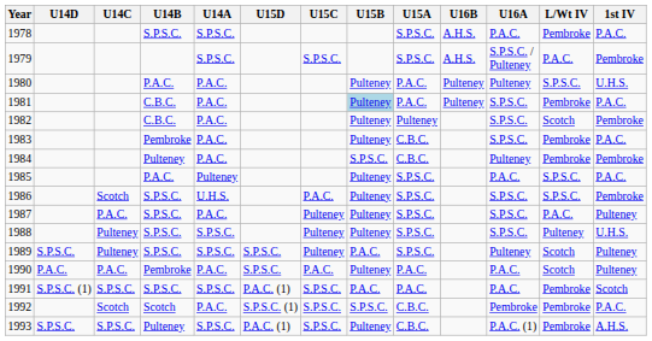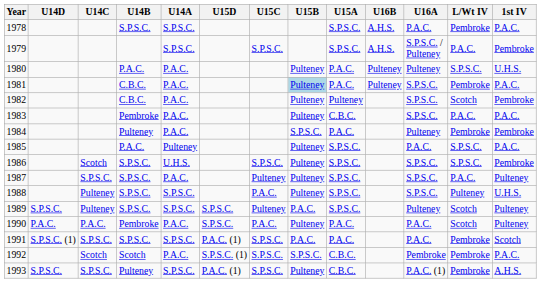1983 | L/Wt IV: Pembroke -> P.A.C.
1984 | U15A: C.B.C. -> P.A.C.
1986 | U15C: P.A.C. -> S.P.S.C.
1987 | U14C: P.A.C. -> S.P.S.C.
1988 | U15C: Pulteney -> P.A.C.
